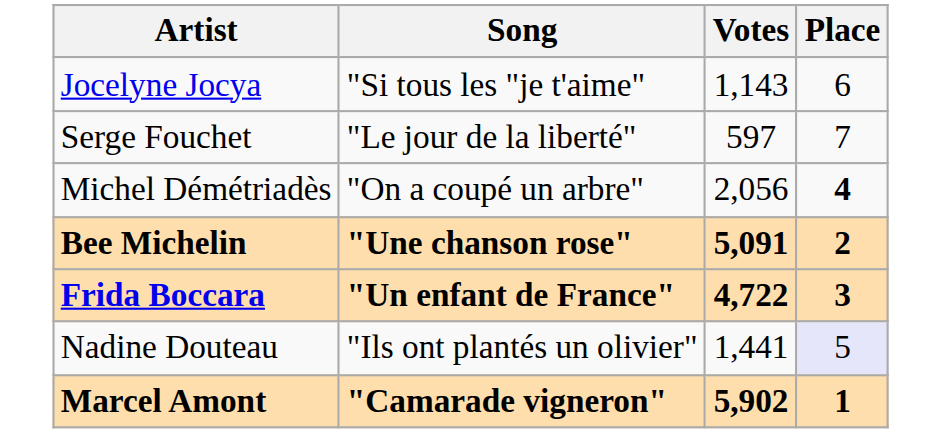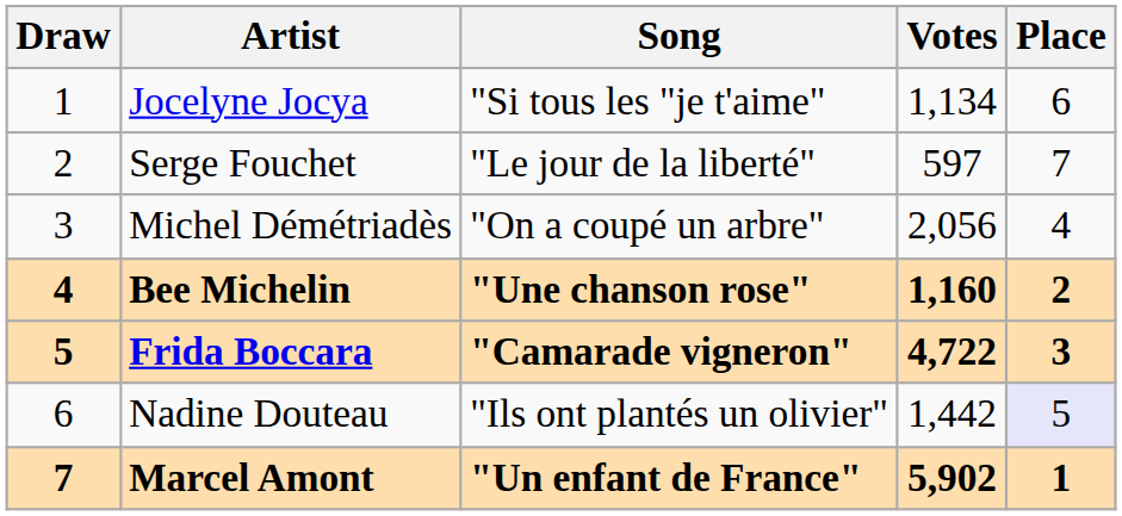+ column: Draw | 1 | 2 | 3 | 4 | 5 | 6 | 7
Jocelyne Jocya | Votes: 1,143 -> 1,134
Michel Démétriadès | Place: bold -> normal
Bee Michelin | Votes: 5,091 -> 1,160
Frida Boccara | Song: "Un enfant de France" -> "Camarade vigneron"
Nadine Douteau | Votes: 1,441 -> 1,442
Marcel Amont | Song: "Camarade vigneron" -> "Un enfant de France"
